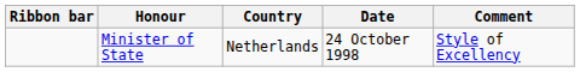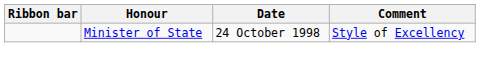- column: Country | Netherlands
